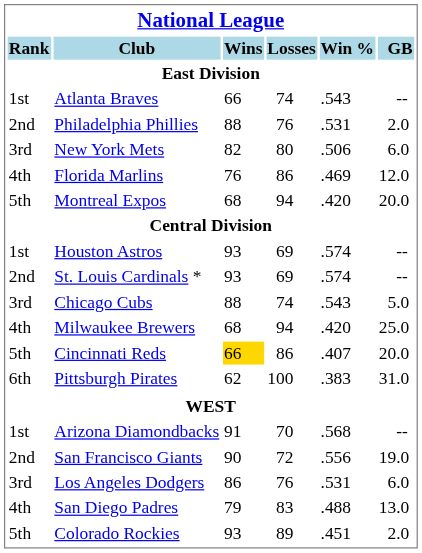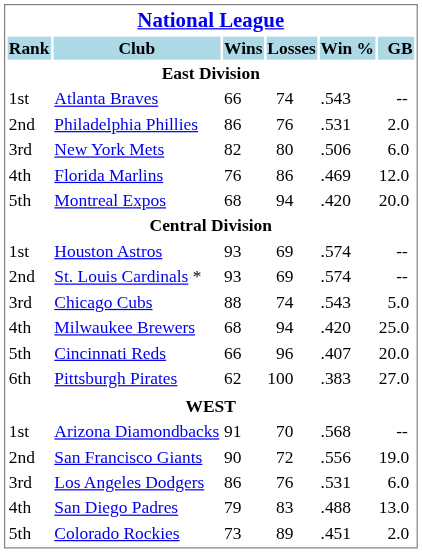Philadelphia Phillies | Wins: 88 -> 86
Cincinnati Reds | Wins: gold background -> no background
Cincinnati Reds | Losses: 86 -> 96
Pittsburgh Pirates | GB: 31.0 -> 27.0
Colorado Rockies | Wins: 93 -> 73
